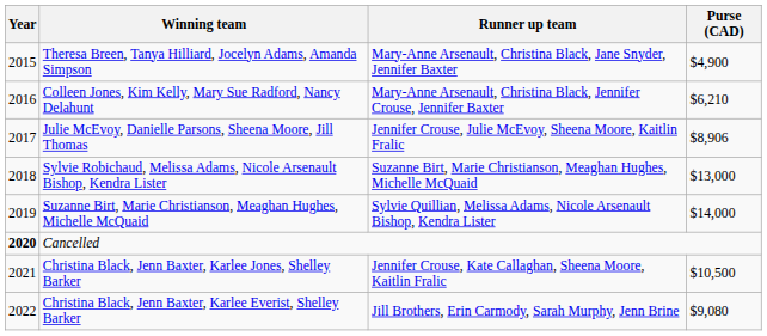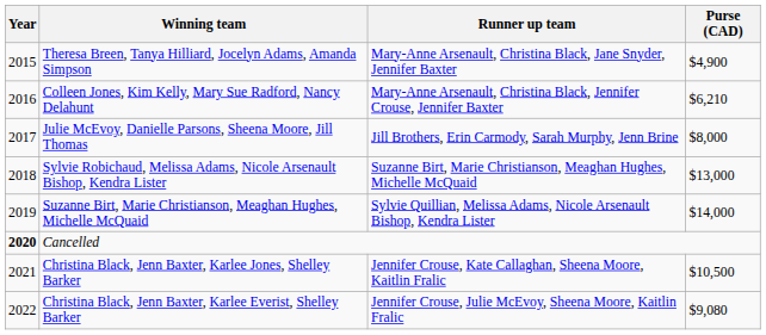Julie McEvoy, Danielle Parsons, Sheena Moore, Jill Thomas | Runner up team: Jennifer Crouse, Julie McEvoy, Sheena Moore, Kaitlin Fralic -> Jill Brothers, Erin Carmody, Sarah Murphy, Jenn Brine
Julie McEvoy, Danielle Parsons, Sheena Moore, Jill Thomas | Purse (CAD): $8,906 -> $8,000
Christina Black, Jenn Baxter, Karlee Everist, Shelley Barker | Runner up team: Jill Brothers, Erin Carmody, Sarah Murphy, Jenn Brine -> Jennifer Crouse, Julie McEvoy, Sheena Moore, Kaitlin Fralic
